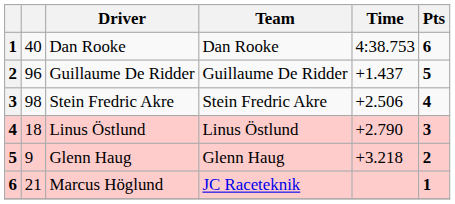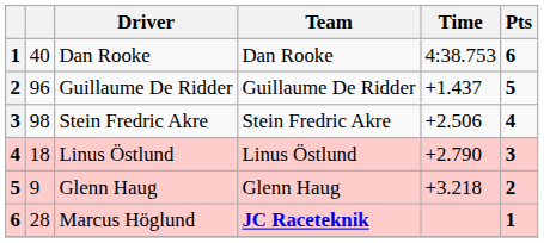Marcus Höglund | column 2: 21 -> 28
Marcus Höglund | Team: normal -> bold
